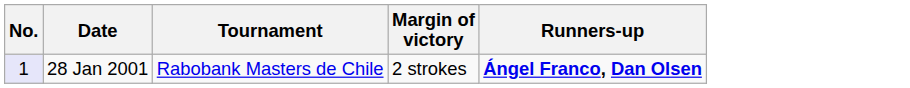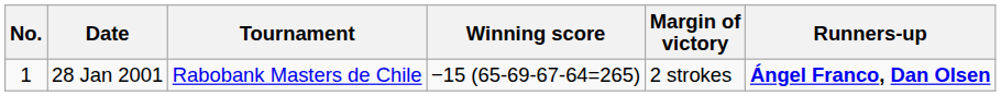+ column: Winning score | −15 (65-69-67-64=265)
28 Jan 2001 | No.: lavender background -> no background
